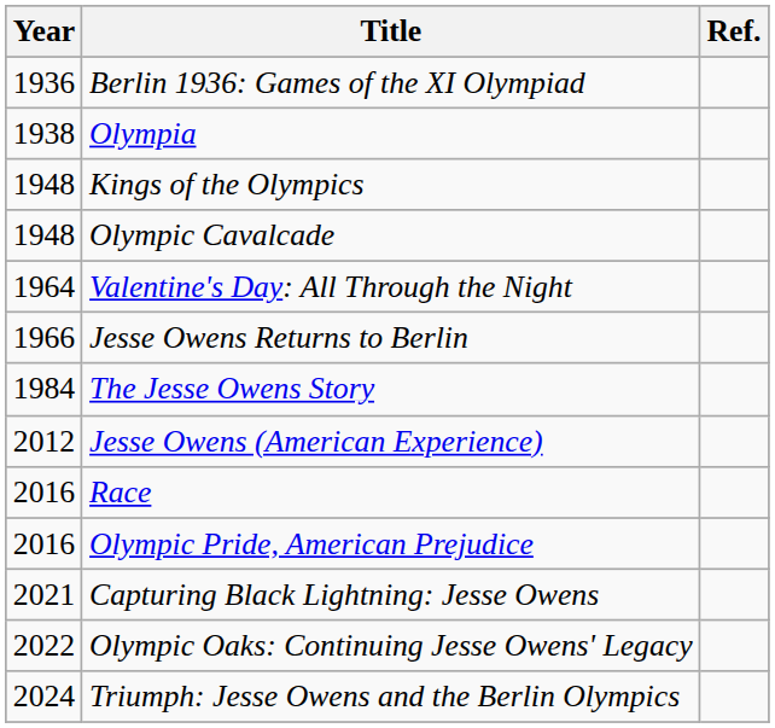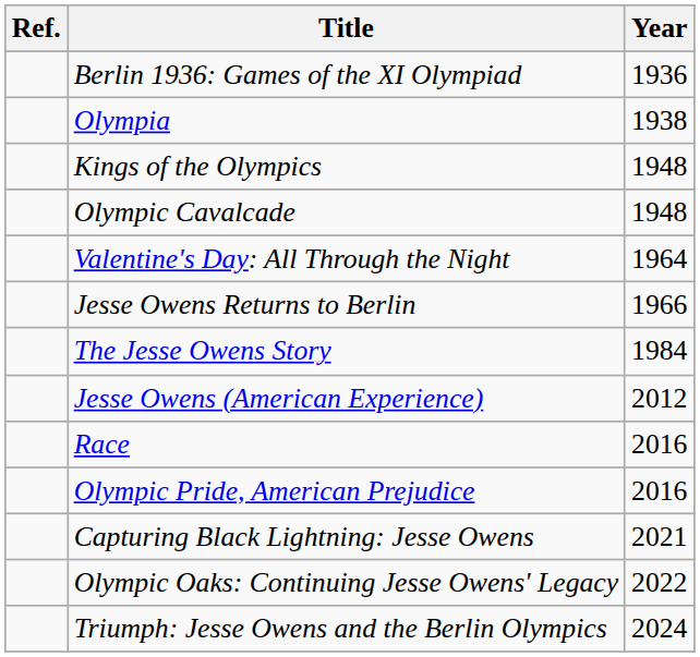columns swapped: Year <-> Ref.
